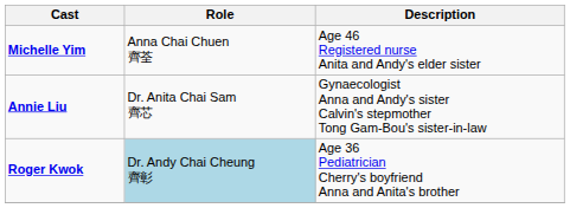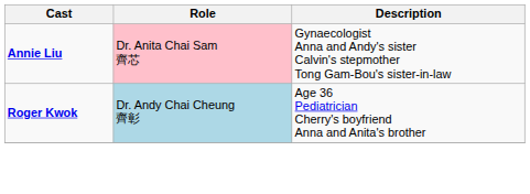- row: Michelle Yim | Anna Chai Chuen 齊荃 | Age 46 Registered nurse Anita and Andy's elder sister
Annie Liu | Role: no background -> pink background
